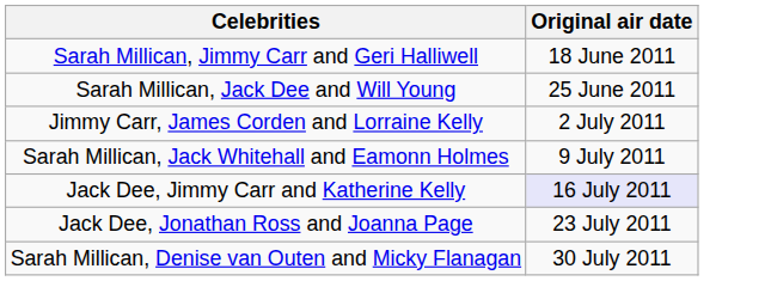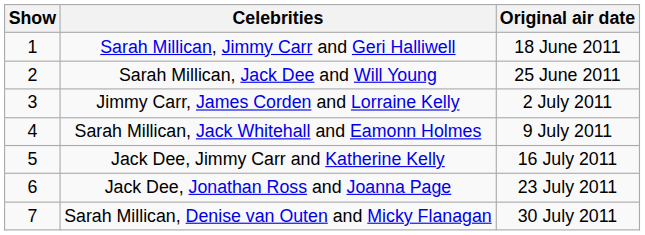+ column: Show | 1 | 2 | 3 | 4 | 5 | 6 | 7
Jack Dee, Jimmy Carr and Katherine Kelly | Original air date: lavender background -> no background
